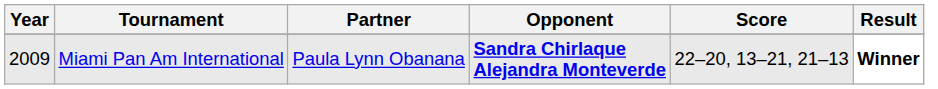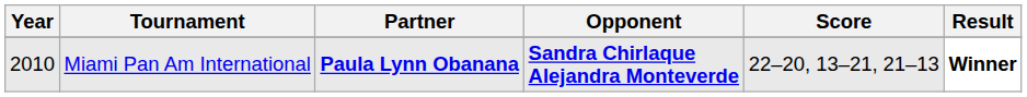Miami Pan Am International | Year: 2009 -> 2010
Miami Pan Am International | Partner: normal -> bold
